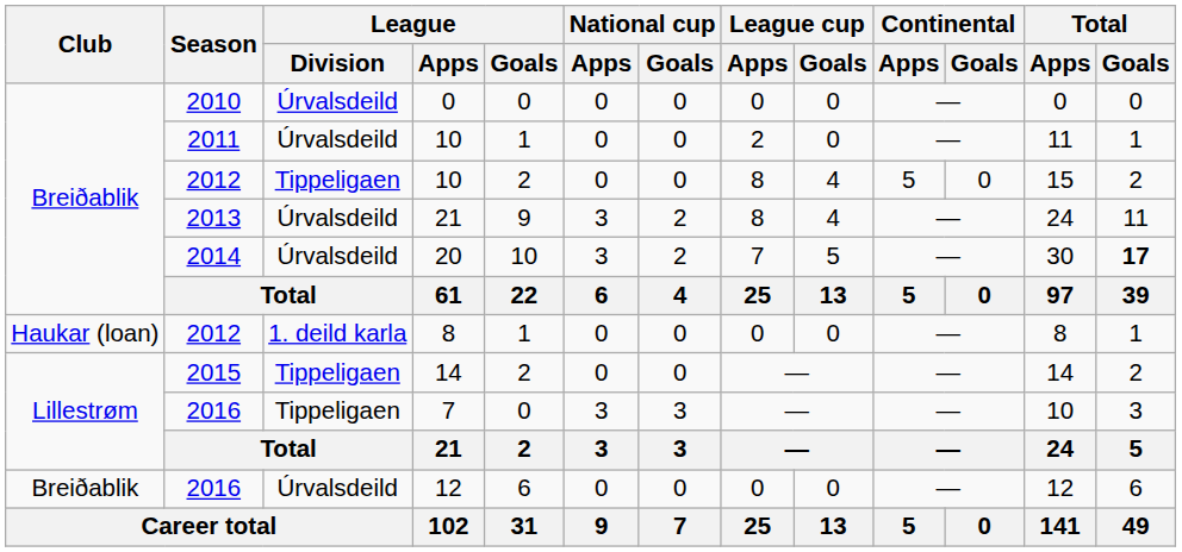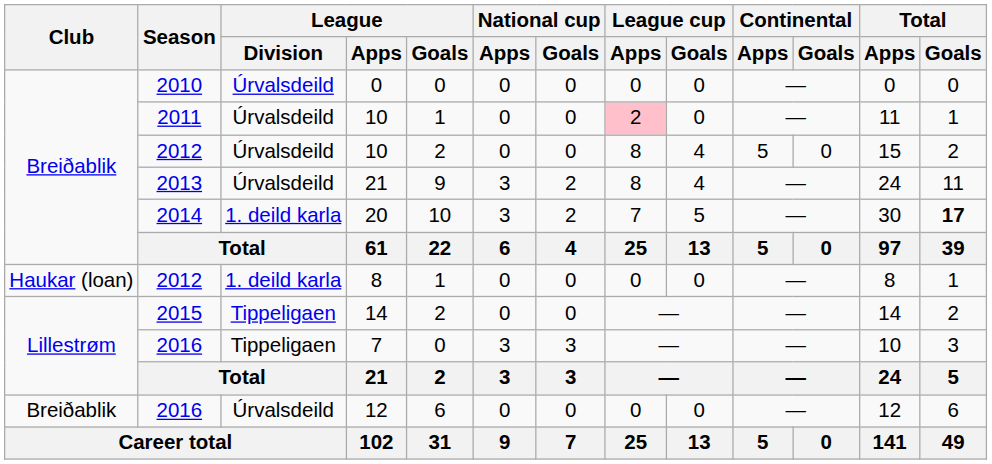2011 / 10 | League cup / Apps: no background -> pink background
2012 / 10 | League / Division: Tippeligaen -> Úrvalsdeild
20 | League / Division: Úrvalsdeild -> 1. deild karla
